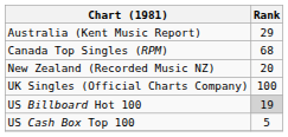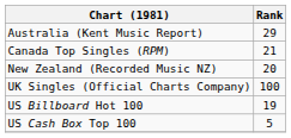Canada Top Singles (RPM) | Rank: 68 -> 21
US Billboard Hot 100 | Rank: lightgrey background -> no background
